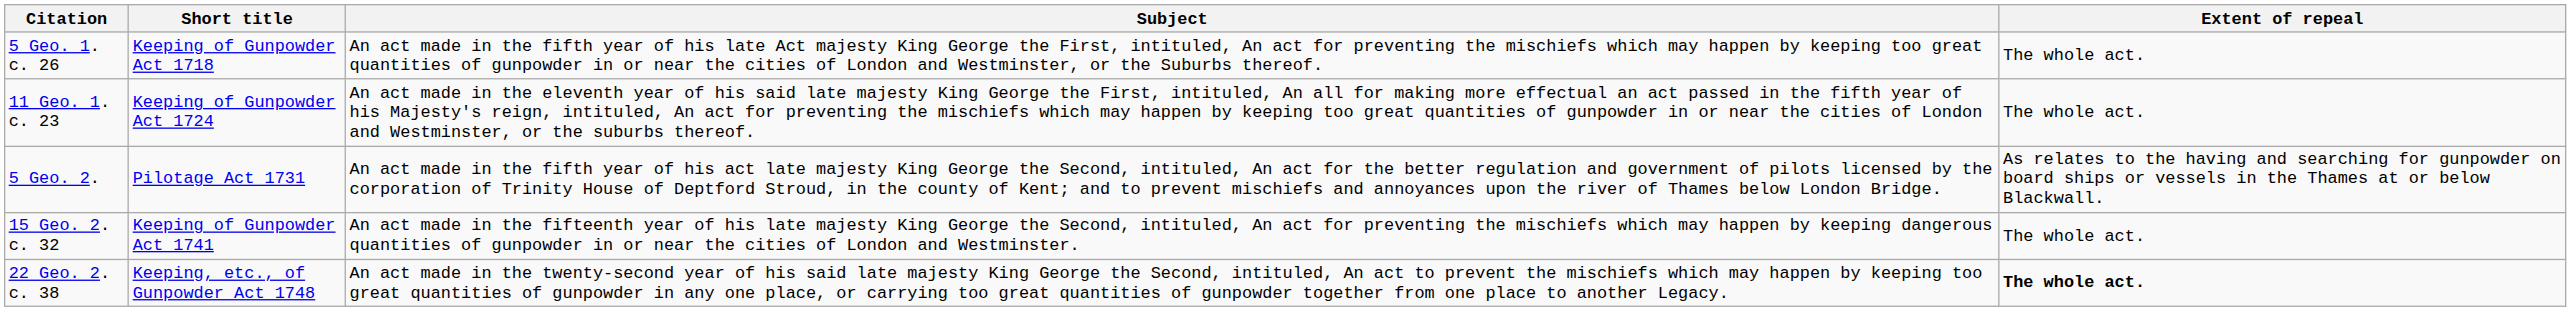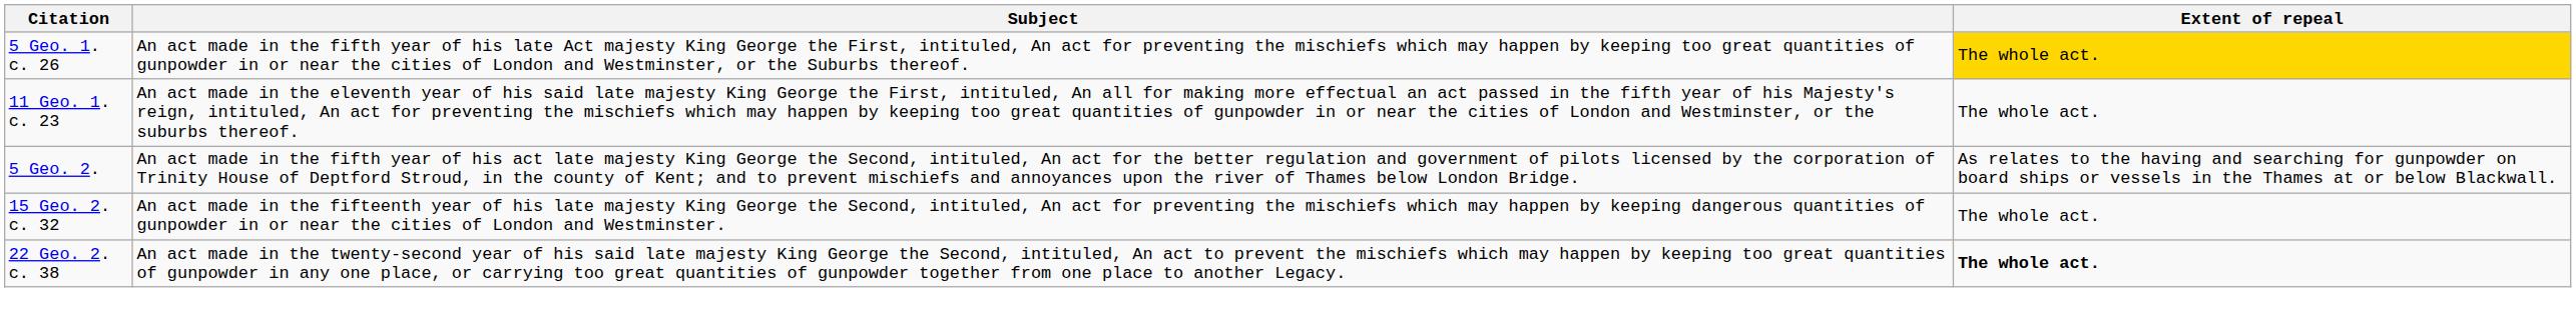- column: Short title | Keeping of Gunpowder Act 1718 | Keeping of Gunpowder Act 1724 | Pilotage Act 1731 | Keeping of Gunpowder Act 1741 | Keeping, etc., of Gunpowder Act 1748
5 Geo. 1. c. 26 | Extent of repeal: no background -> gold background
